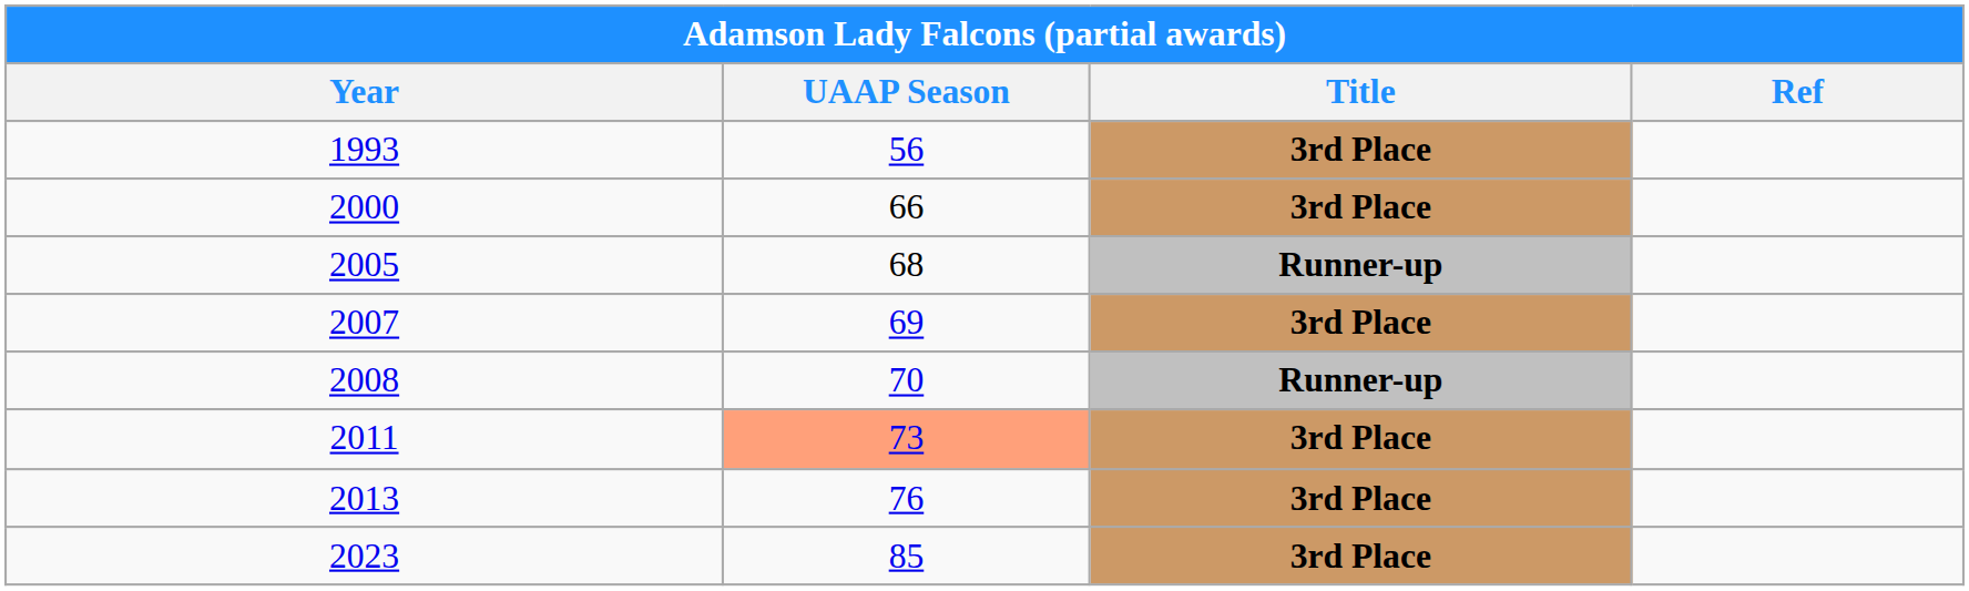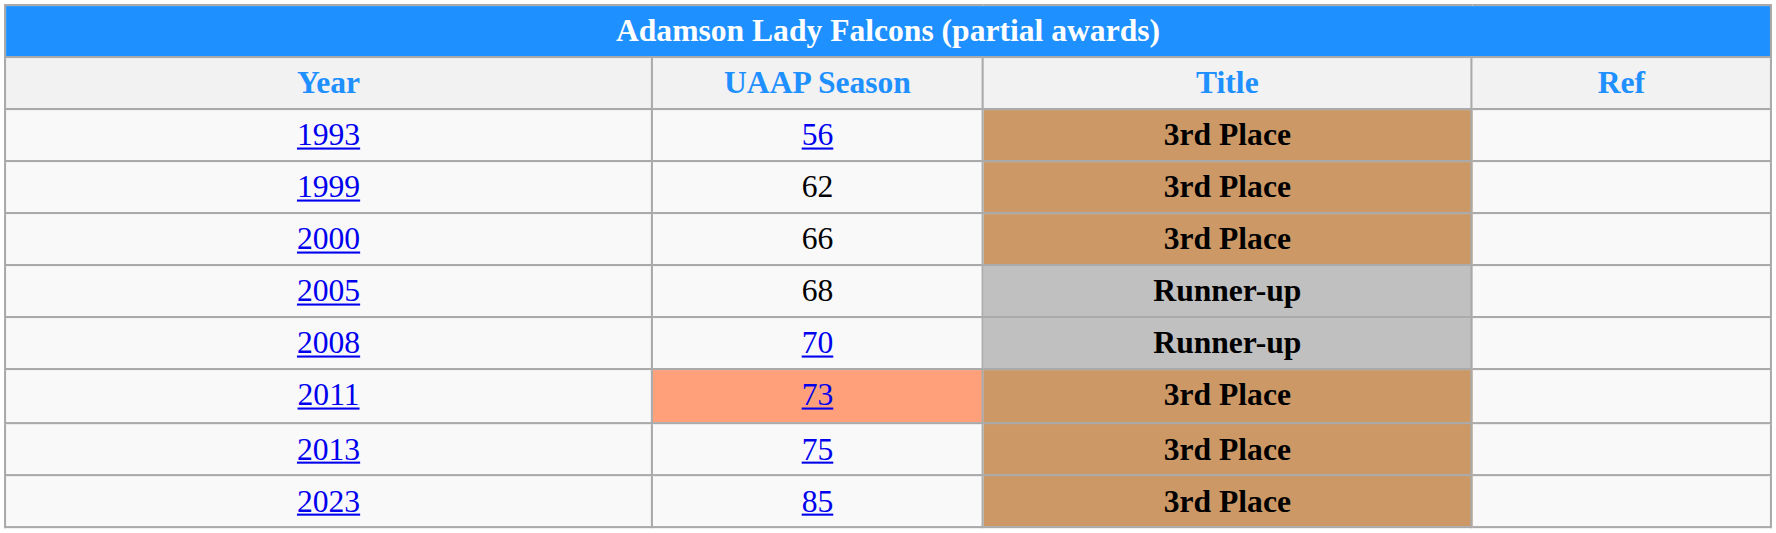+ row: 1999 | 62 | 3rd Place
- row: 2007 | 69 | 3rd Place
2013 | UAAP Season: 76 -> 75
